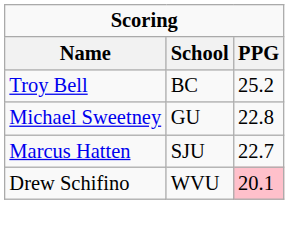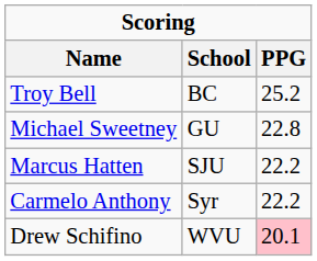Marcus Hatten | PPG: 22.7 -> 22.2
+ row: Carmelo Anthony | Syr | 22.2
